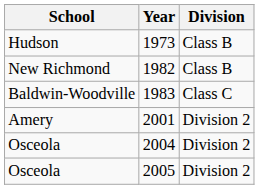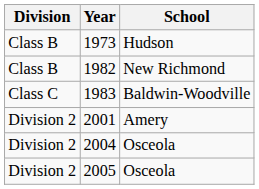columns swapped: School <-> Division
